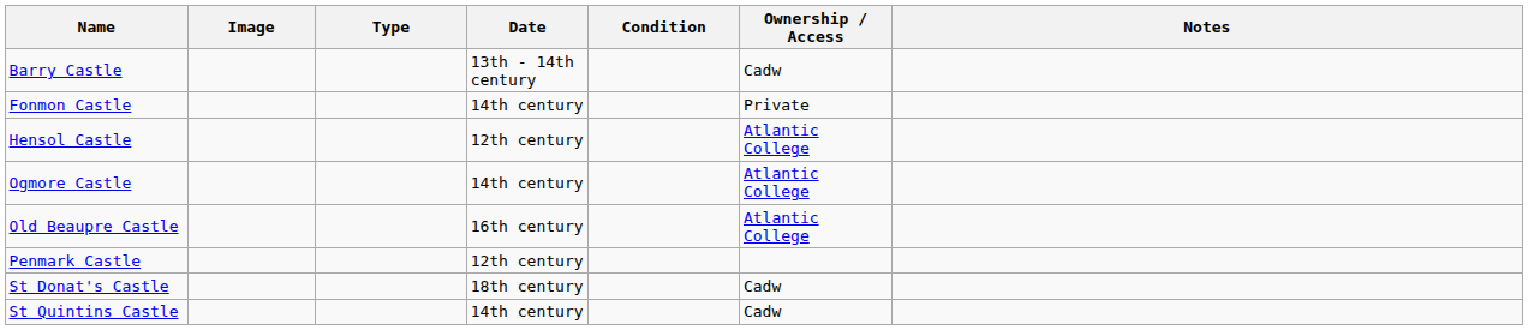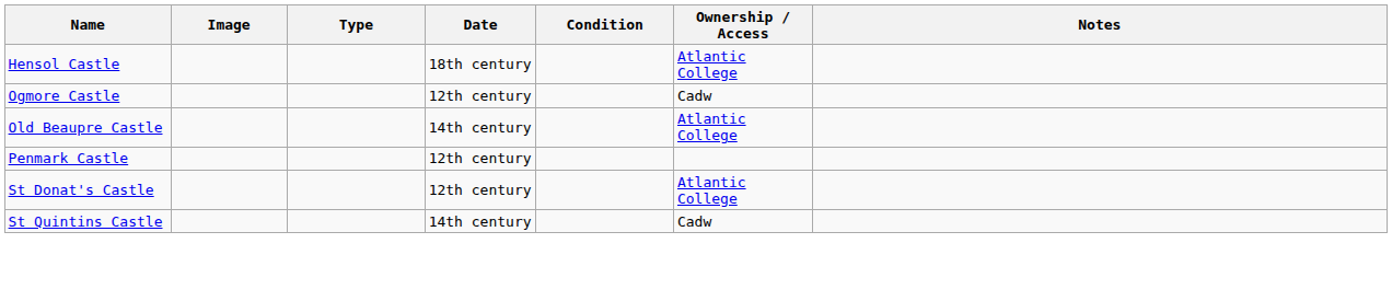- row: Barry Castle | 13th - 14th century | Cadw
- row: Fonmon Castle | 14th century | Private
Hensol Castle | Date: 12th century -> 18th century
Ogmore Castle | Date: 14th century -> 12th century
Ogmore Castle | Ownership / Access: Atlantic College -> Cadw
Old Beaupre Castle | Date: 16th century -> 14th century
St Donat's Castle | Date: 18th century -> 12th century
St Donat's Castle | Ownership / Access: Cadw -> Atlantic College
